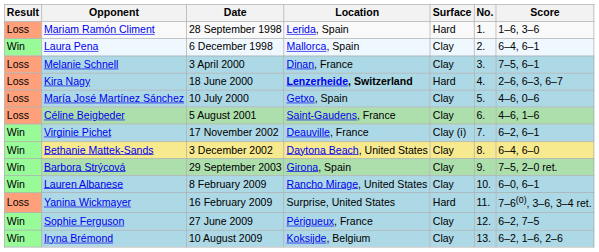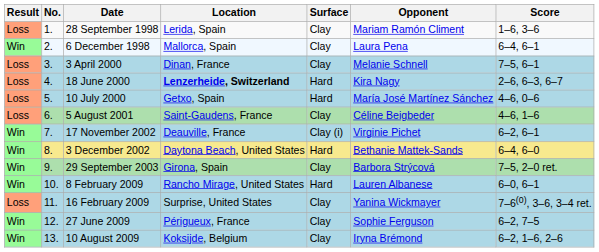columns swapped: No. <-> Opponent
28 September 1998 | Surface: Hard -> Clay
10 July 2000 | Surface: Clay -> Hard
3 December 2002 | Surface: Clay -> Hard
8 February 2009 | Surface: Clay -> Hard
16 February 2009 | Surface: Hard -> Clay
